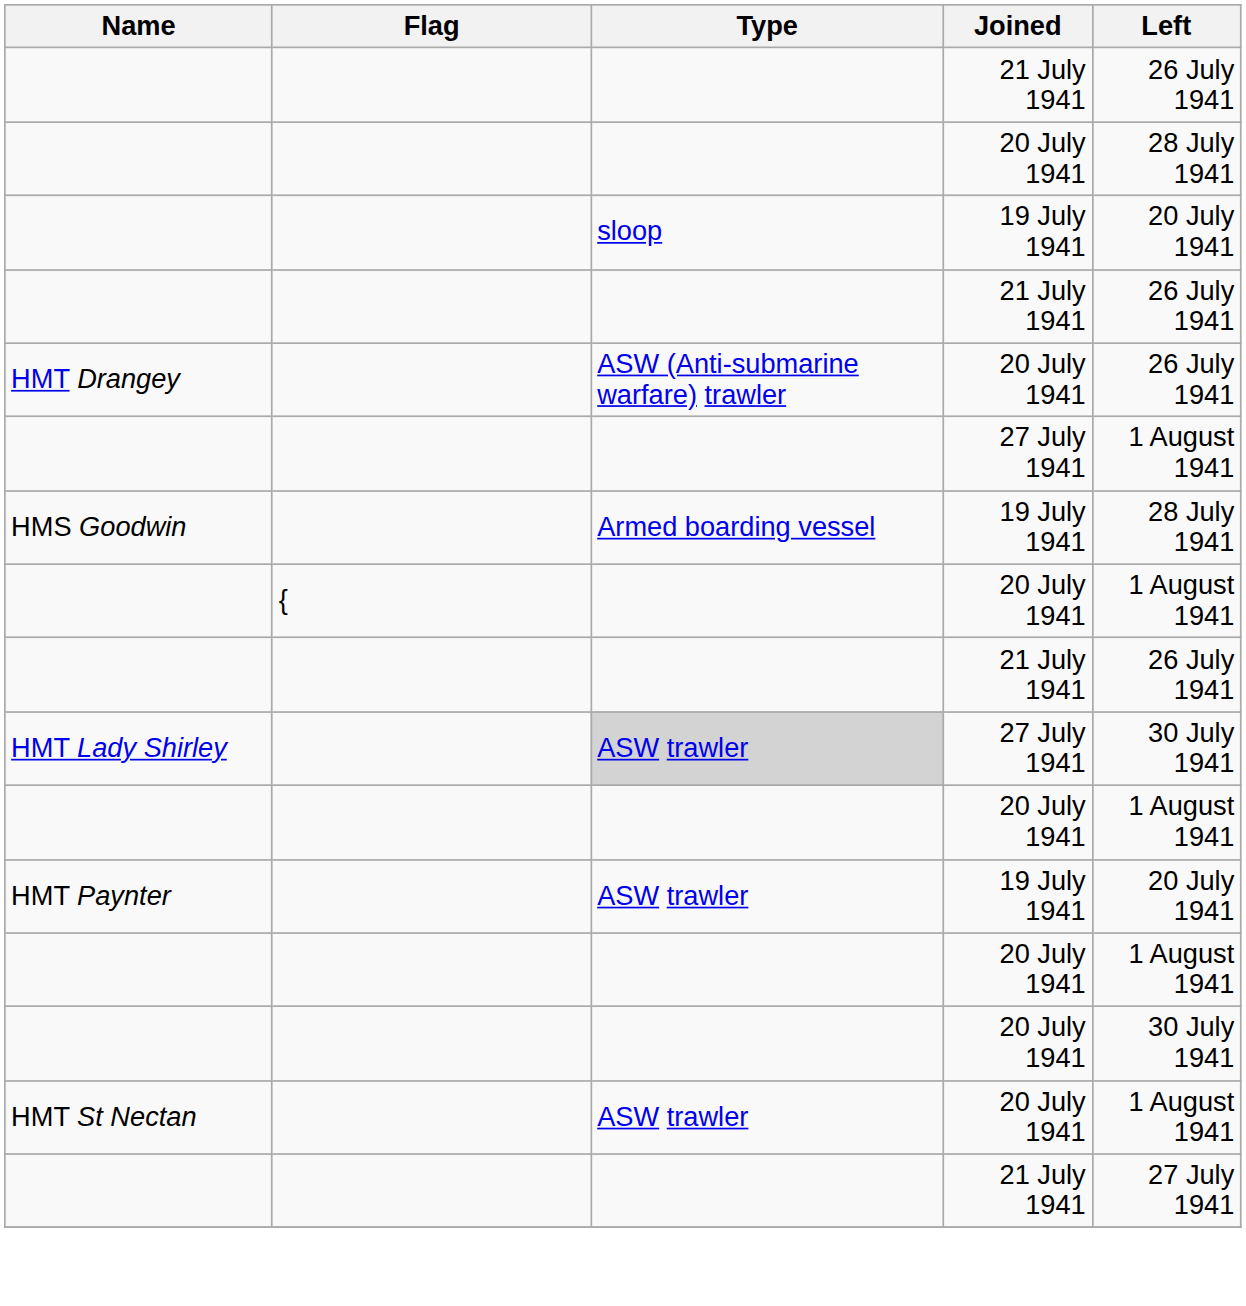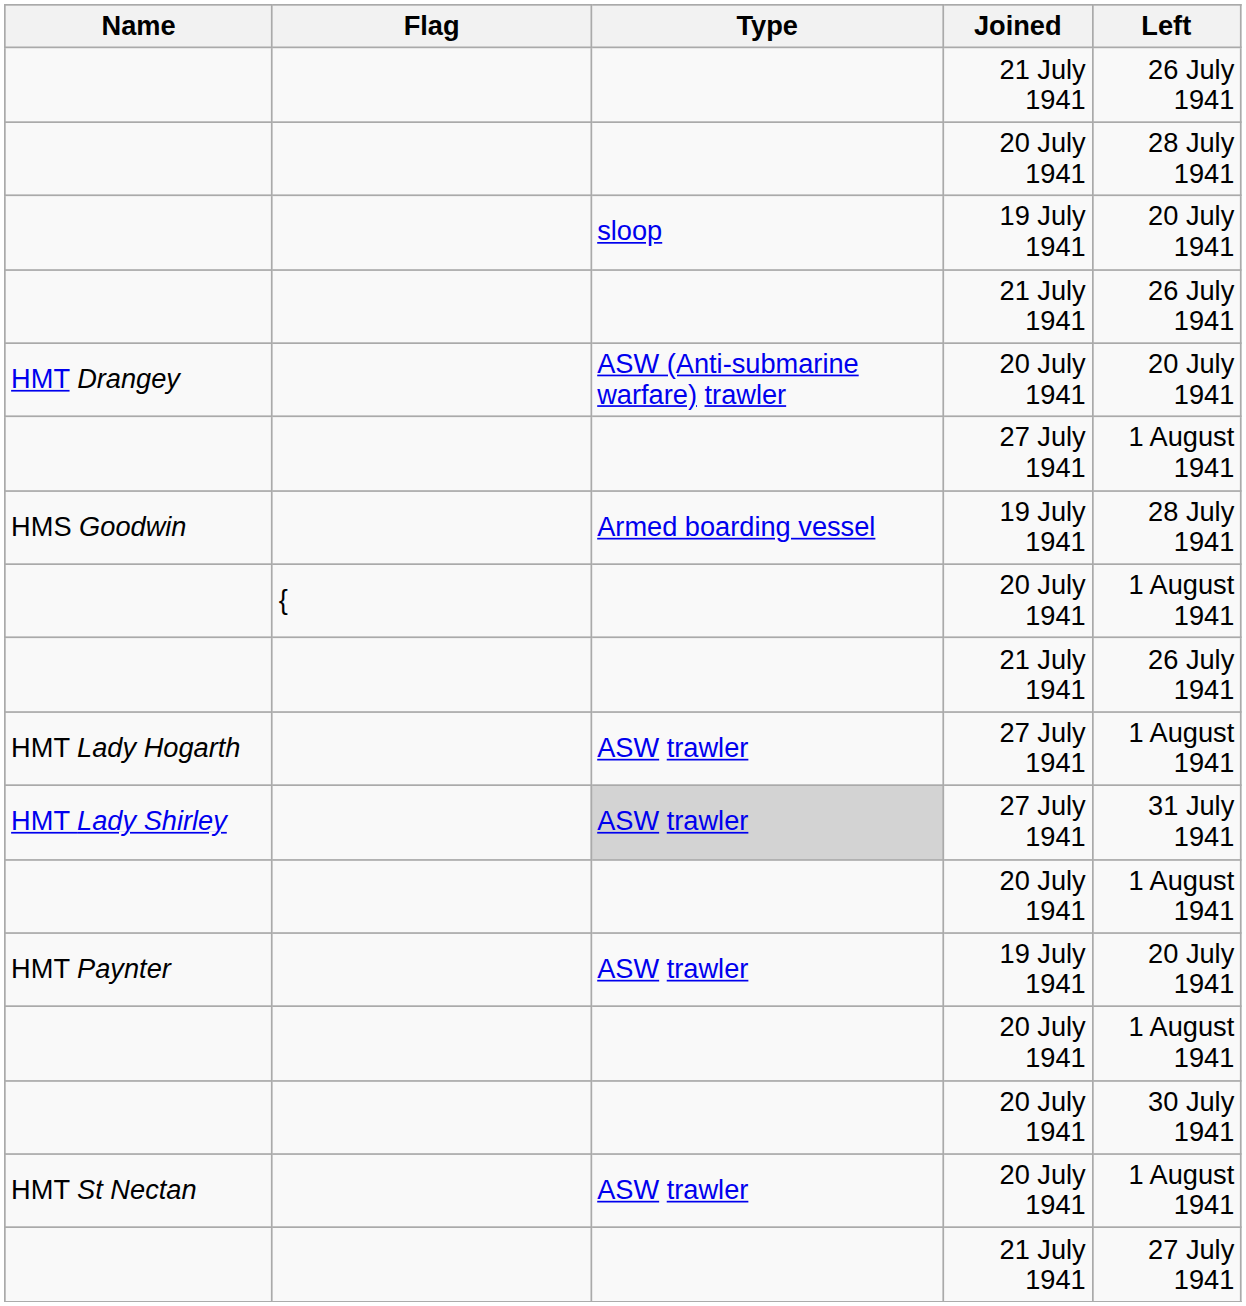HMT Drangey | Left: 26 July 1941 -> 20 July 1941
+ row: HMT Lady Hogarth | ASW trawler | 27 July 1941 | 1 August 1941
HMT Lady Shirley | Left: 30 July 1941 -> 31 July 1941
